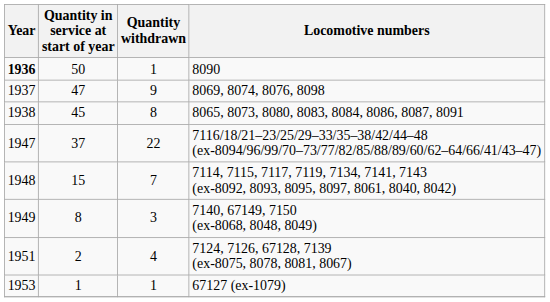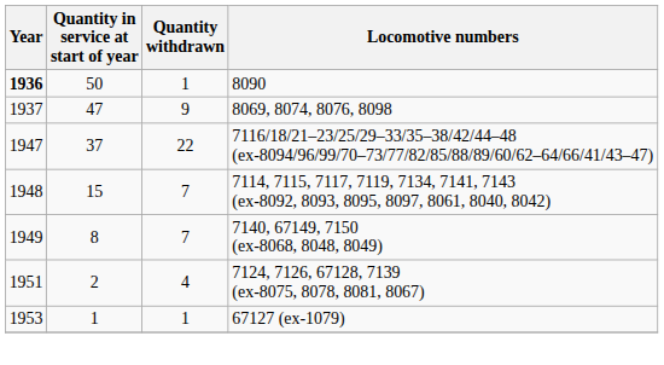- row: 1938 | 45 | 8 | 8065, 8073, 8080, 8083, 8084, 8086, 8087, 8091
7140, 67149, 7150 (ex-8068, 8048, 8049) | Quantity withdrawn: 3 -> 7
